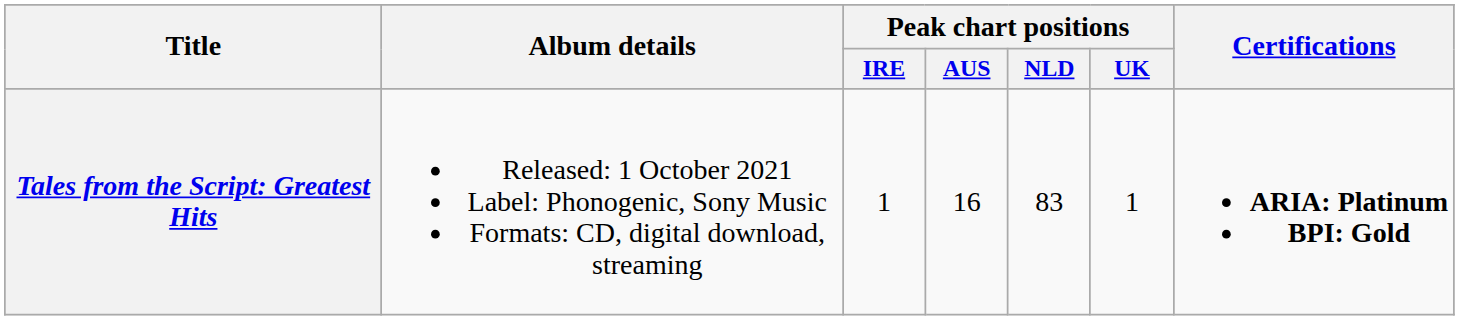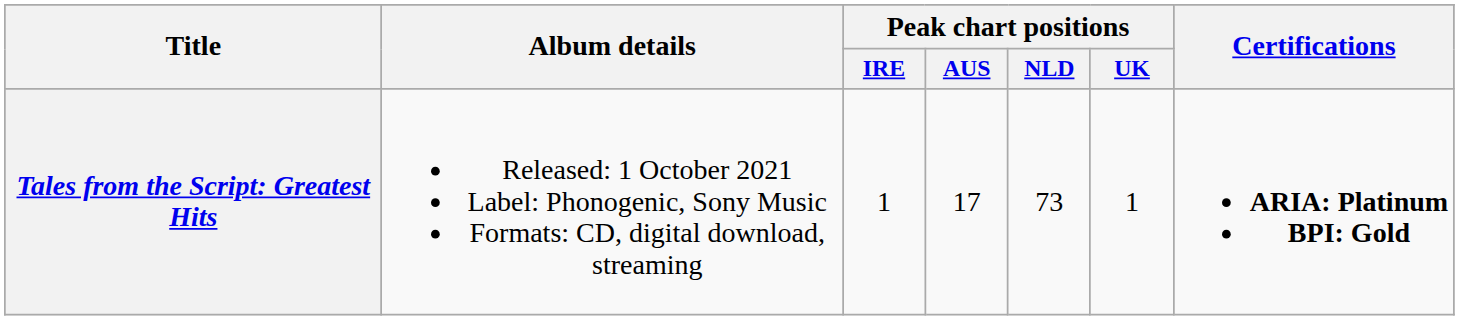Tales from the Script: Greatest Hits | Peak chart positions / AUS: 16 -> 17
Tales from the Script: Greatest Hits | Peak chart positions / NLD: 83 -> 73
